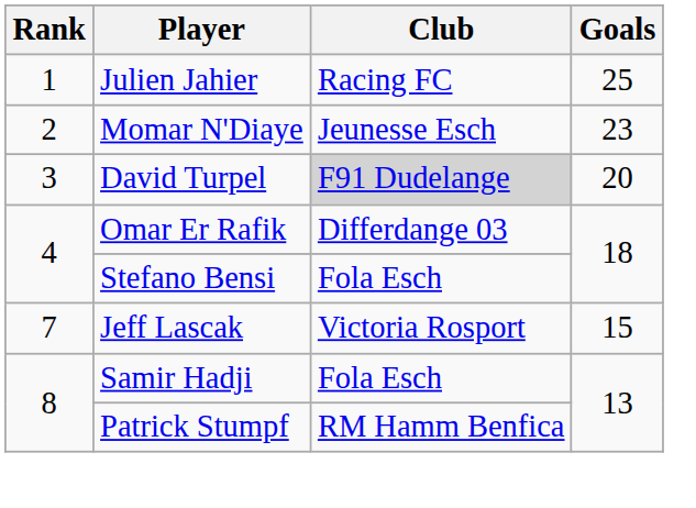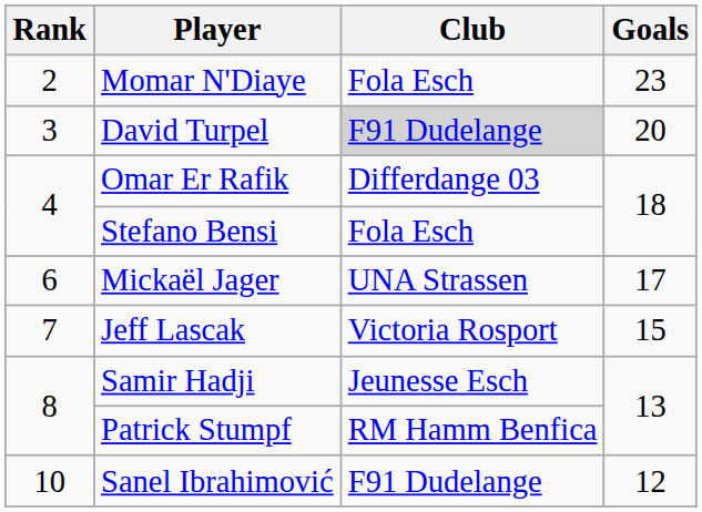- row: 1 | Julien Jahier | Racing FC | 25
Momar N'Diaye | Club: Jeunesse Esch -> Fola Esch
+ row: 6 | Mickaël Jager | UNA Strassen | 17
Samir Hadji | Club: Fola Esch -> Jeunesse Esch
+ row: 10 | Sanel Ibrahimović | F91 Dudelange | 12
